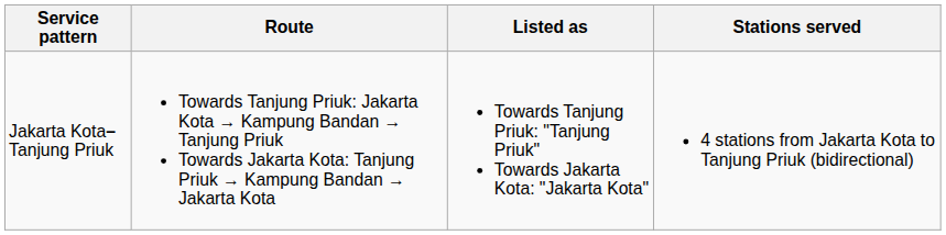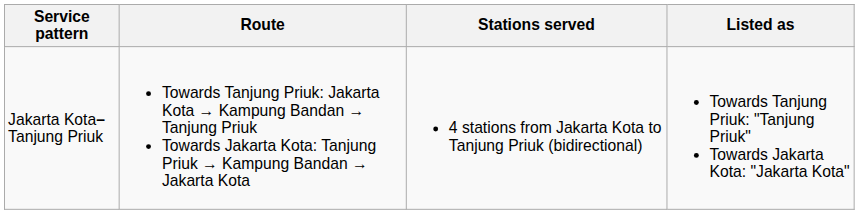columns swapped: Listed as <-> Stations served
